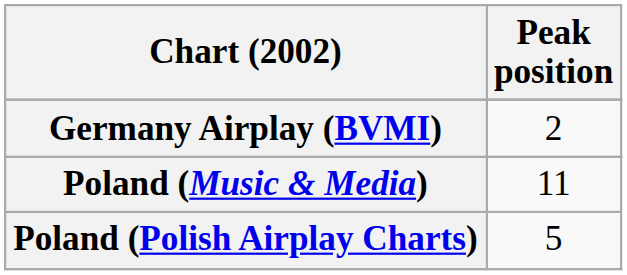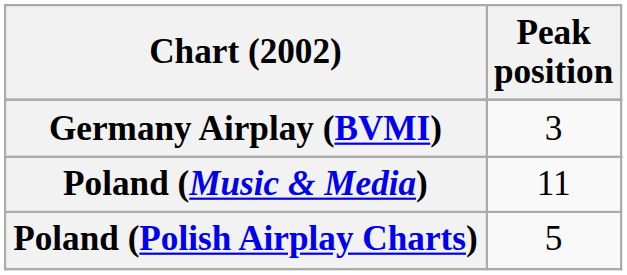Germany Airplay (BVMI) | Peak position: 2 -> 3
